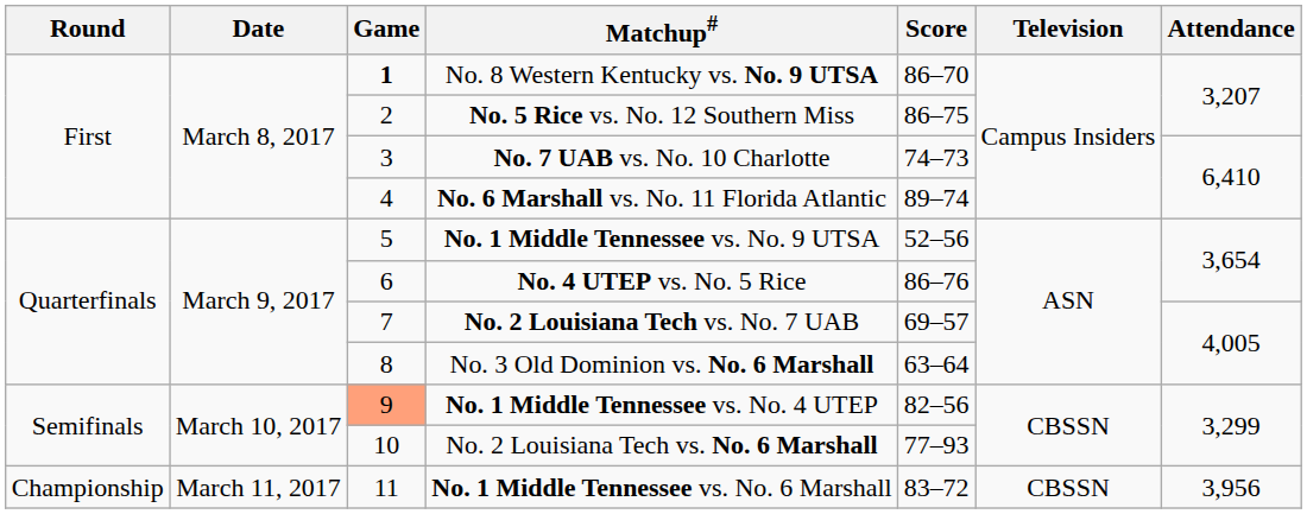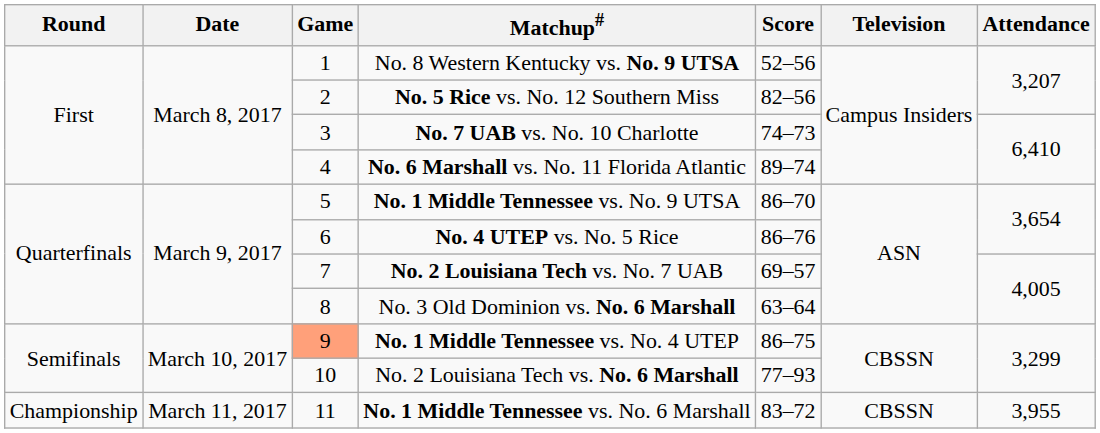No. 8 Western Kentucky vs. No. 9 UTSA | Game: bold -> normal
No. 8 Western Kentucky vs. No. 9 UTSA | Score: 86–70 -> 52–56
No. 5 Rice vs. No. 12 Southern Miss | Score: 86–75 -> 82–56
No. 1 Middle Tennessee vs. No. 9 UTSA | Score: 52–56 -> 86–70
No. 1 Middle Tennessee vs. No. 4 UTEP | Score: 82–56 -> 86–75
No. 1 Middle Tennessee vs. No. 6 Marshall | Attendance: 3,956 -> 3,955
